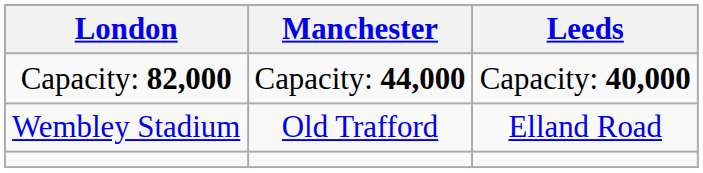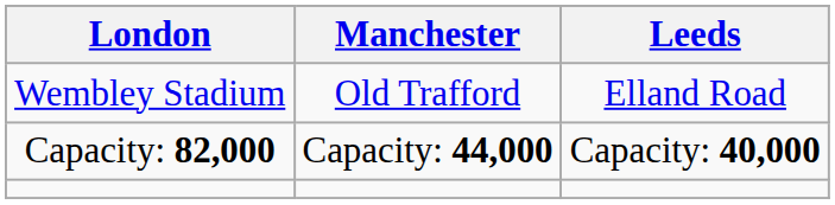rows swapped: Wembley Stadium <-> Capacity: 82,000
